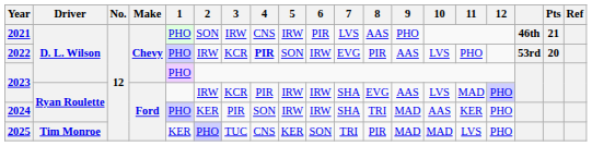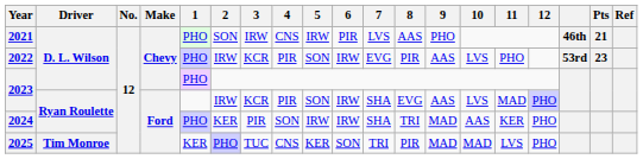2022 | 4: bold -> normal
2022 | Pts: 20 -> 23
2023 / Ryan Roulette | 5: IRW -> SON
